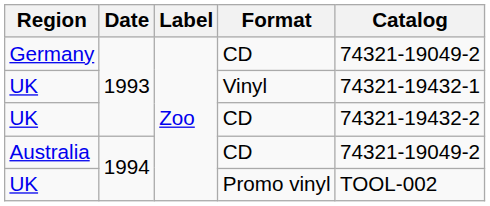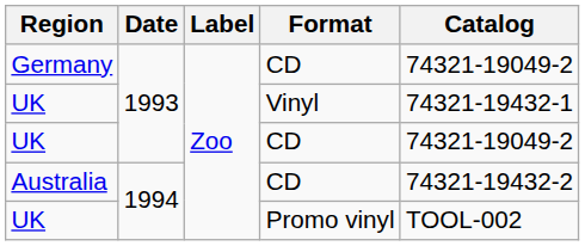UK / CD | Catalog: 74321-19432-2 -> 74321-19049-2
Australia | Catalog: 74321-19049-2 -> 74321-19432-2
